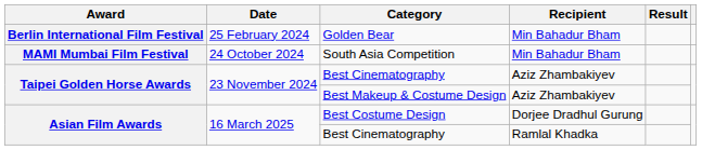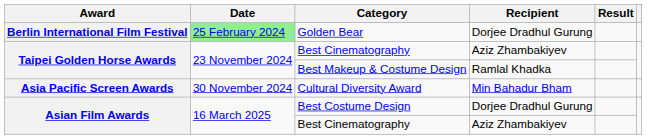Golden Bear | Date: no background -> lightgreen background
Golden Bear | Recipient: Min Bahadur Bham -> Dorjee Dradhul Gurung
- row: MAMI Mumbai Film Festival | 24 October 2024 | South Asia Competition | Min Bahadur Bham
Best Makeup & Costume Design | Recipient: Aziz Zhambakiyev -> Ramlal Khadka
+ row: Asia Pacific Screen Awards | 30 November 2024 | Cultural Diversity Award | Min Bahadur Bham
Asian Film Awards / Best Cinematography | Recipient: Ramlal Khadka -> Aziz Zhambakiyev
